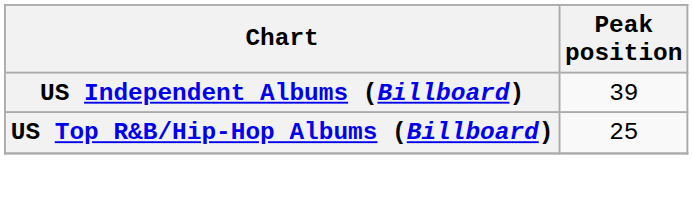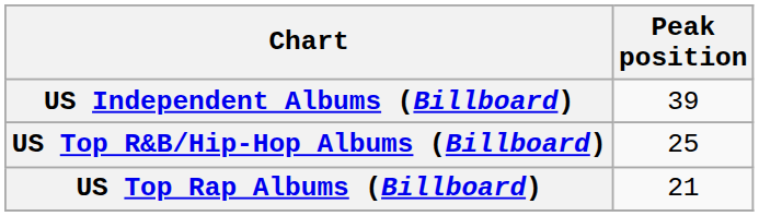+ row: US Top Rap Albums (Billboard) | 21
